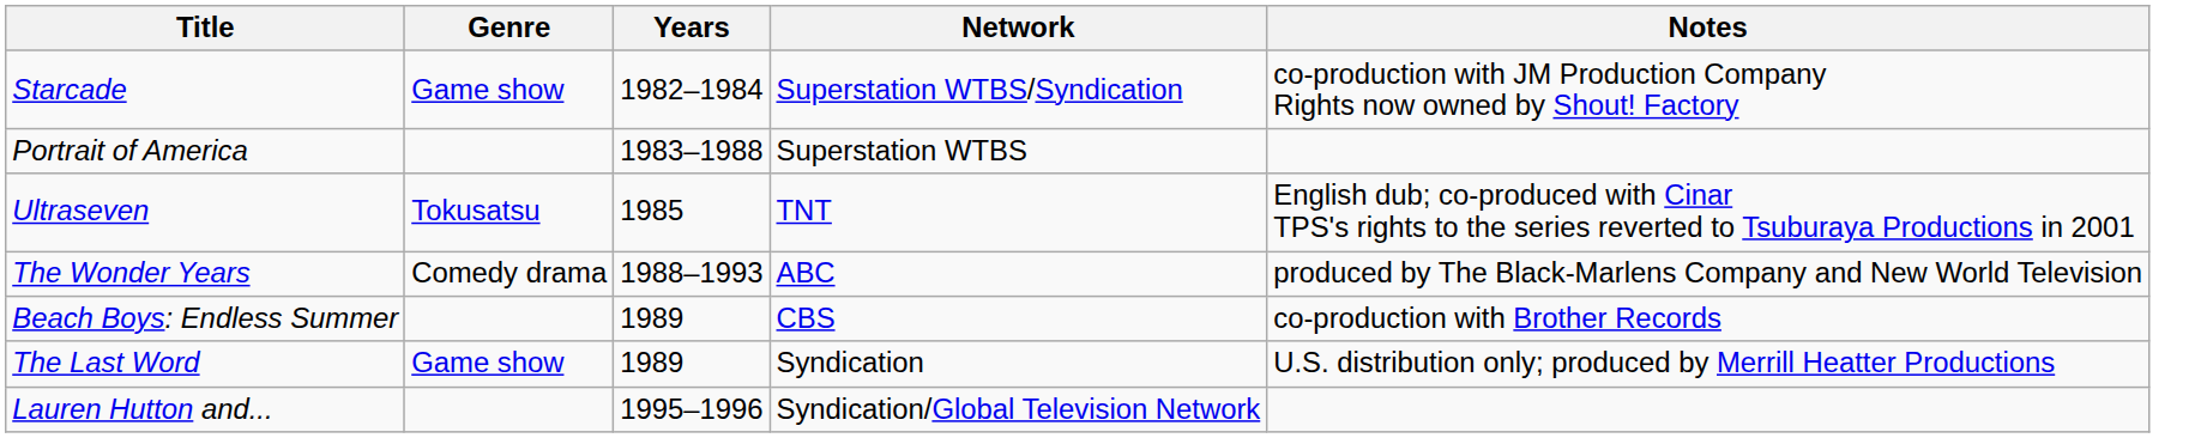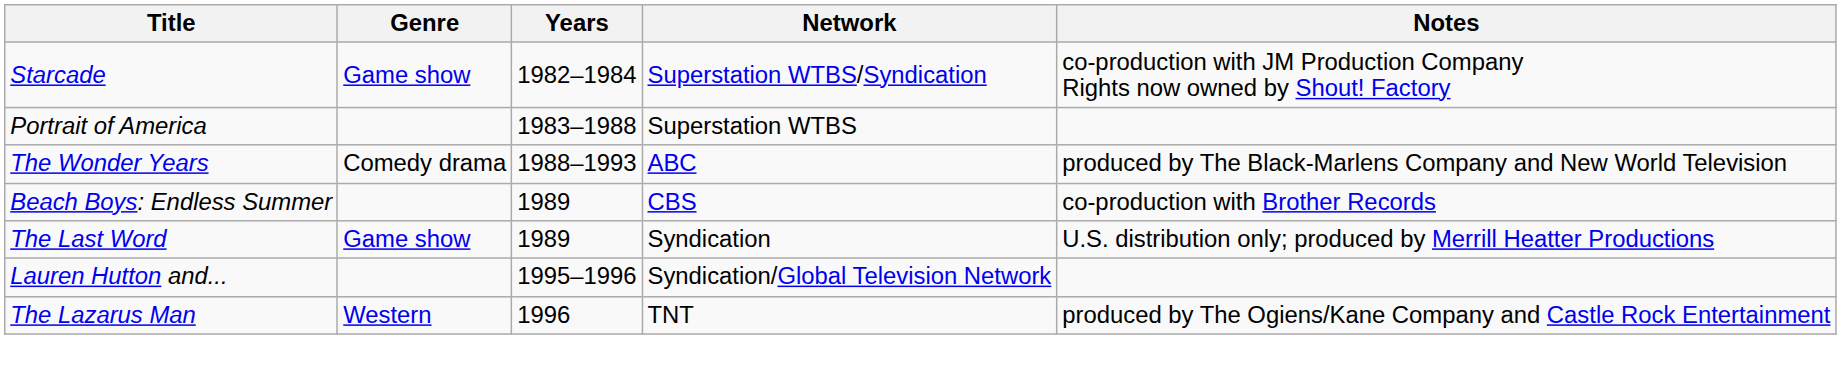- row: Ultraseven | Tokusatsu | 1985 | TNT | English dub; co-produced with Cinar TPS's rights to the series reverted to Tsuburaya Productions in 2001
+ row: The Lazarus Man | Western | 1996 | TNT | produced by The Ogiens/Kane Company and Castle Rock Entertainment
